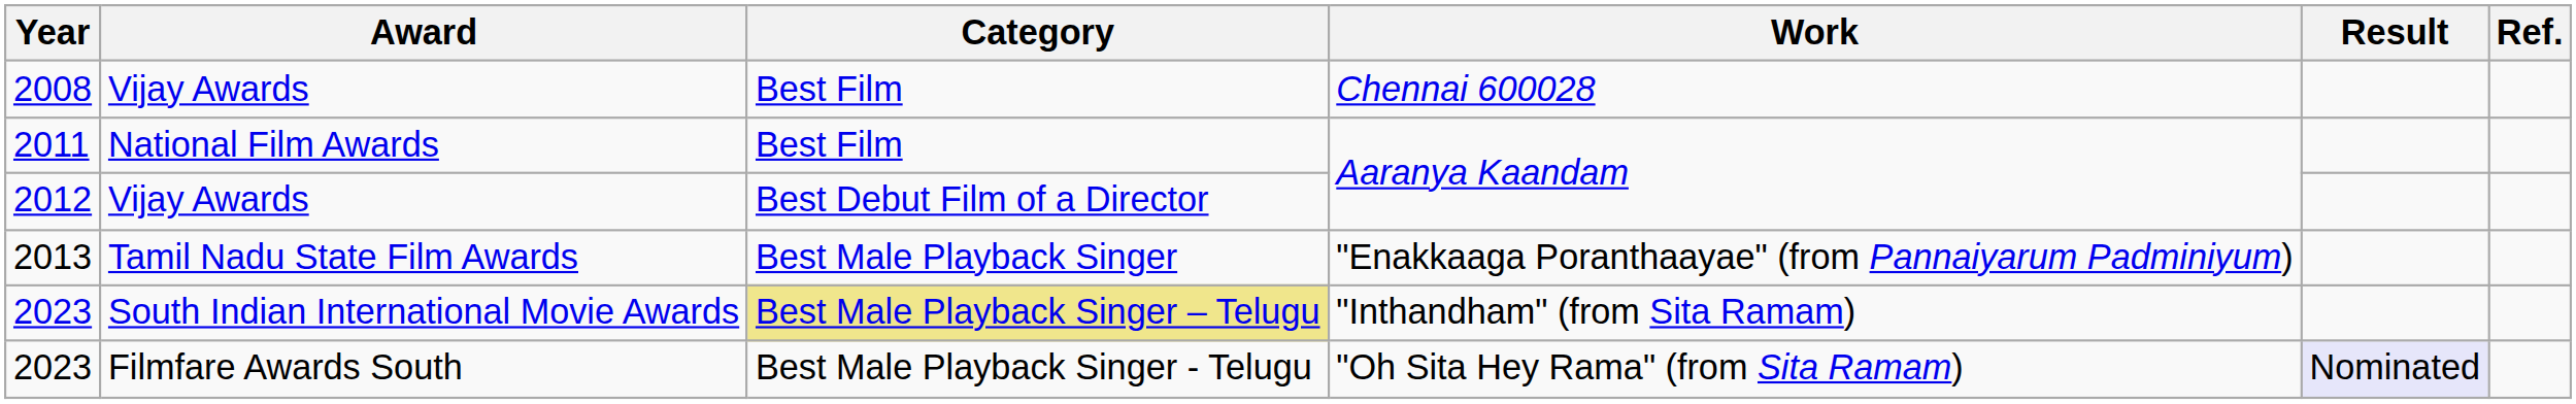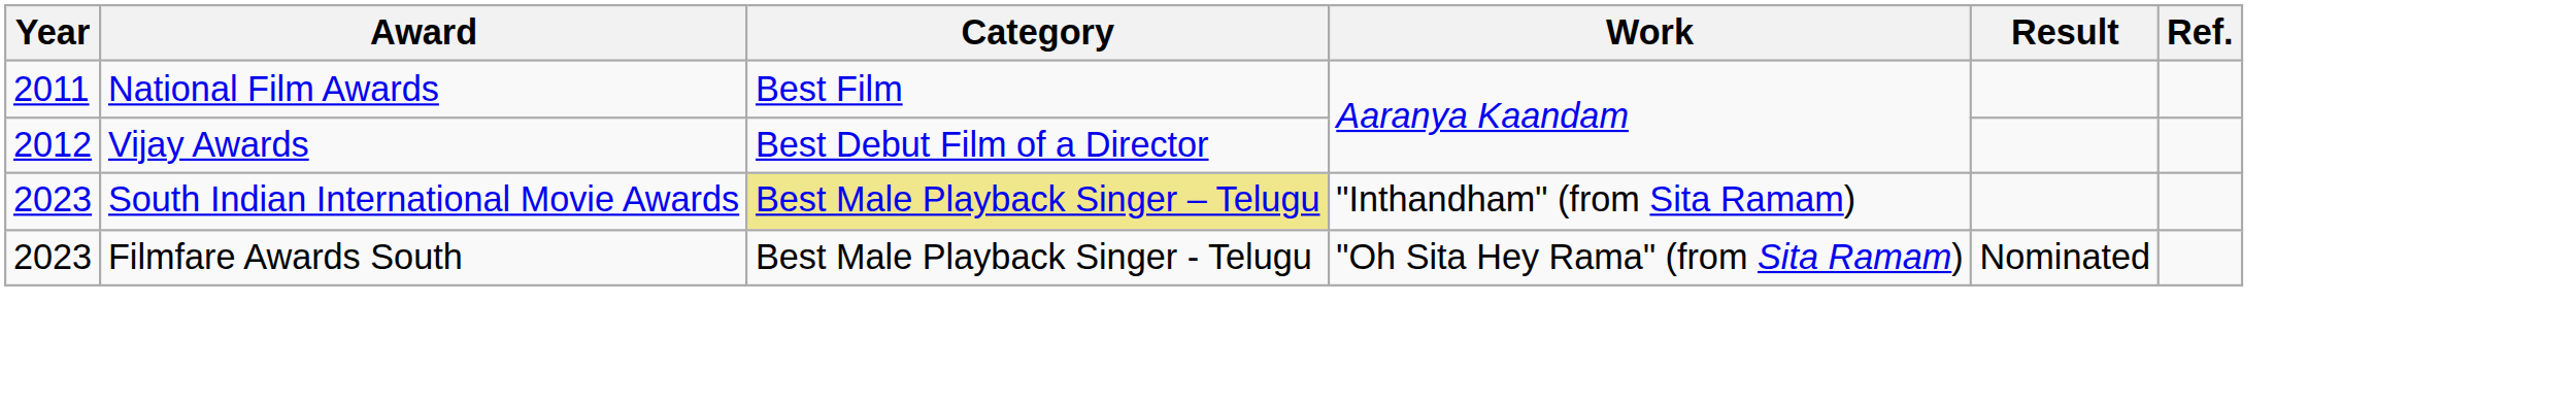- row: 2008 | Vijay Awards | Best Film | Chennai 600028
- row: 2013 | Tamil Nadu State Film Awards | Best Male Playback Singer | "Enakkaaga Poranthaayae" (from Pannaiyarum Padminiyum)
2023 / Filmfare Awards South | Result: lavender background -> no background
